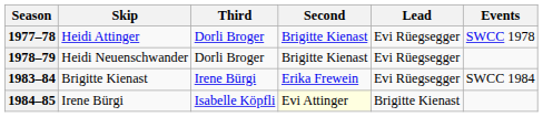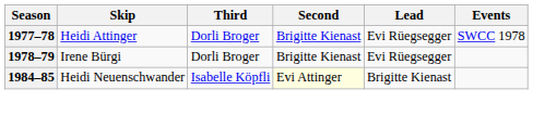1978–79 | Skip: Heidi Neuenschwander -> Irene Bürgi
- row: 1983–84 | Brigitte Kienast | Irene Bürgi | Erika Frewein | Evi Rüegsegger | SWCC 1984
1984–85 | Skip: Irene Bürgi -> Heidi Neuenschwander
